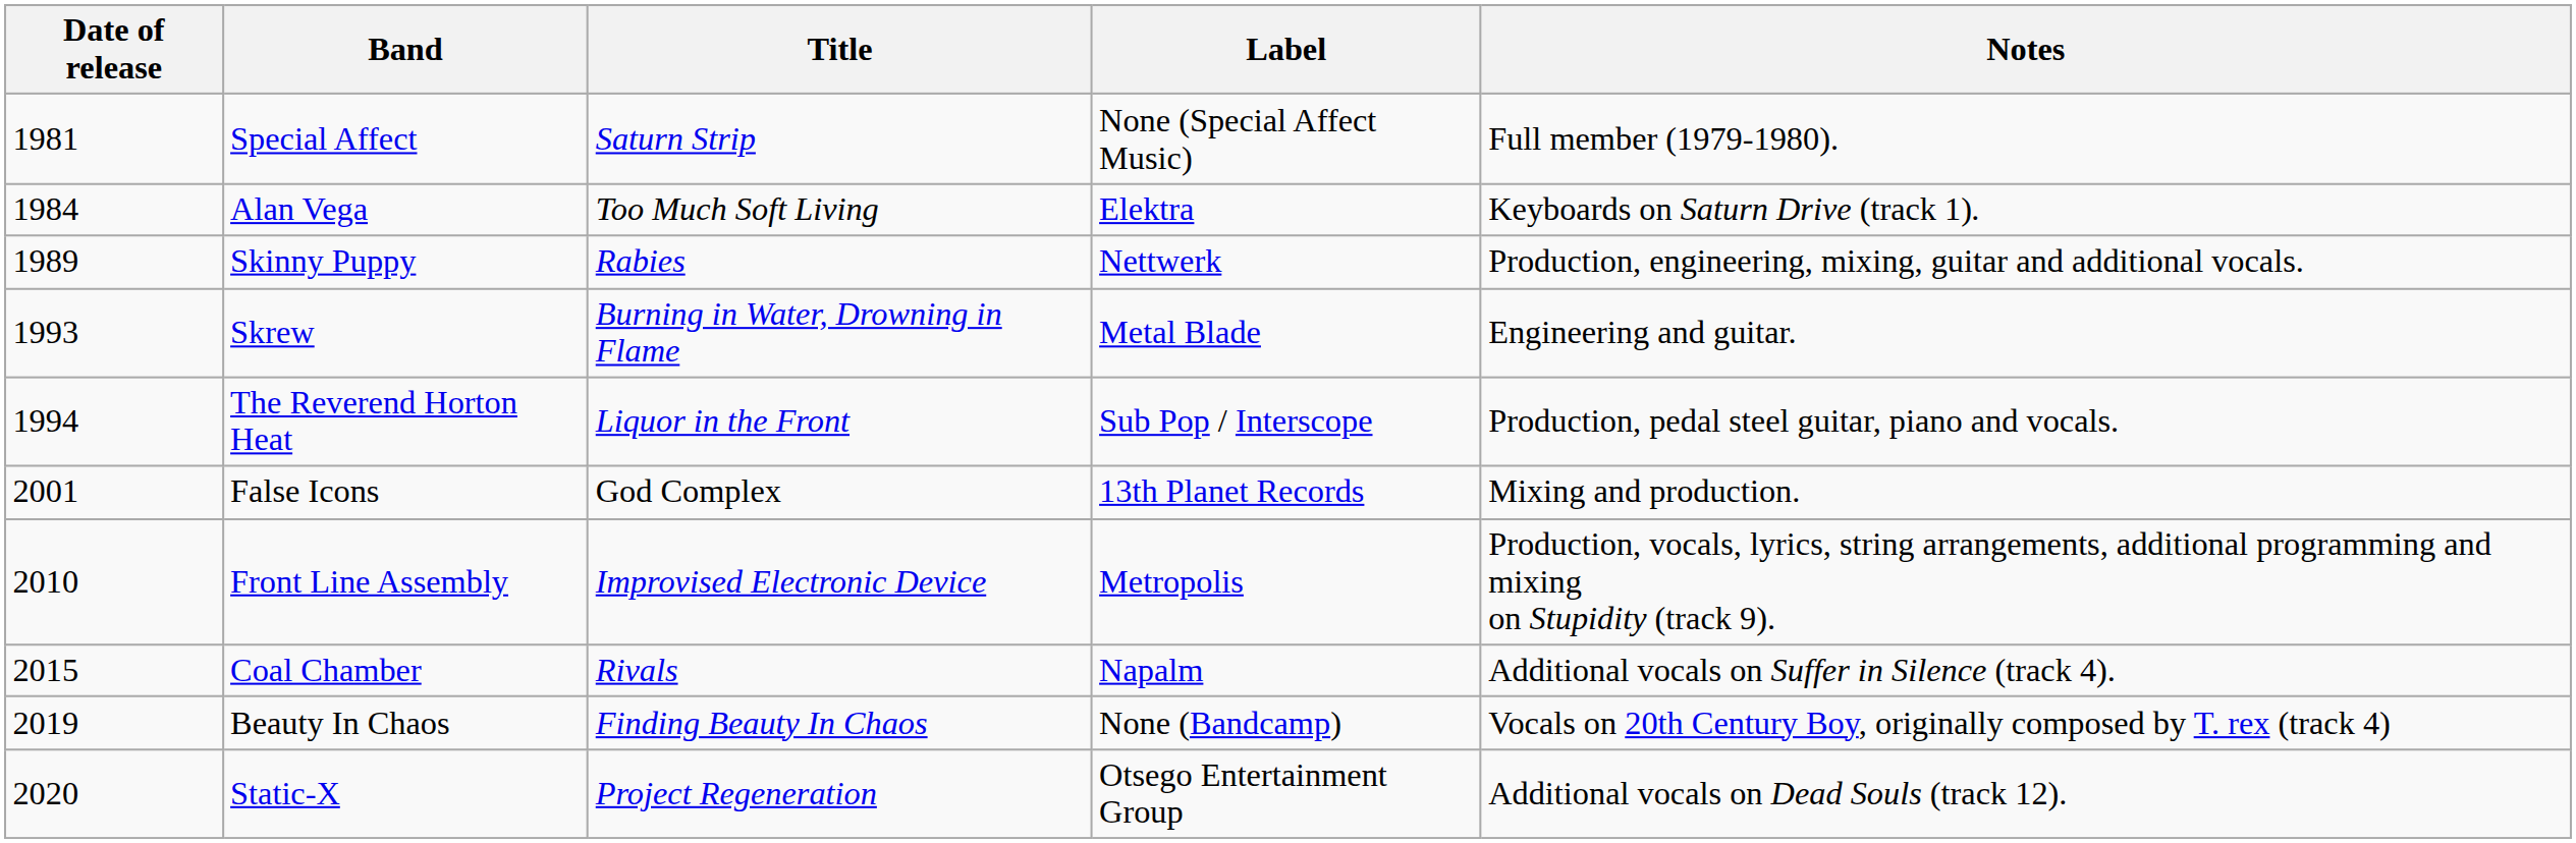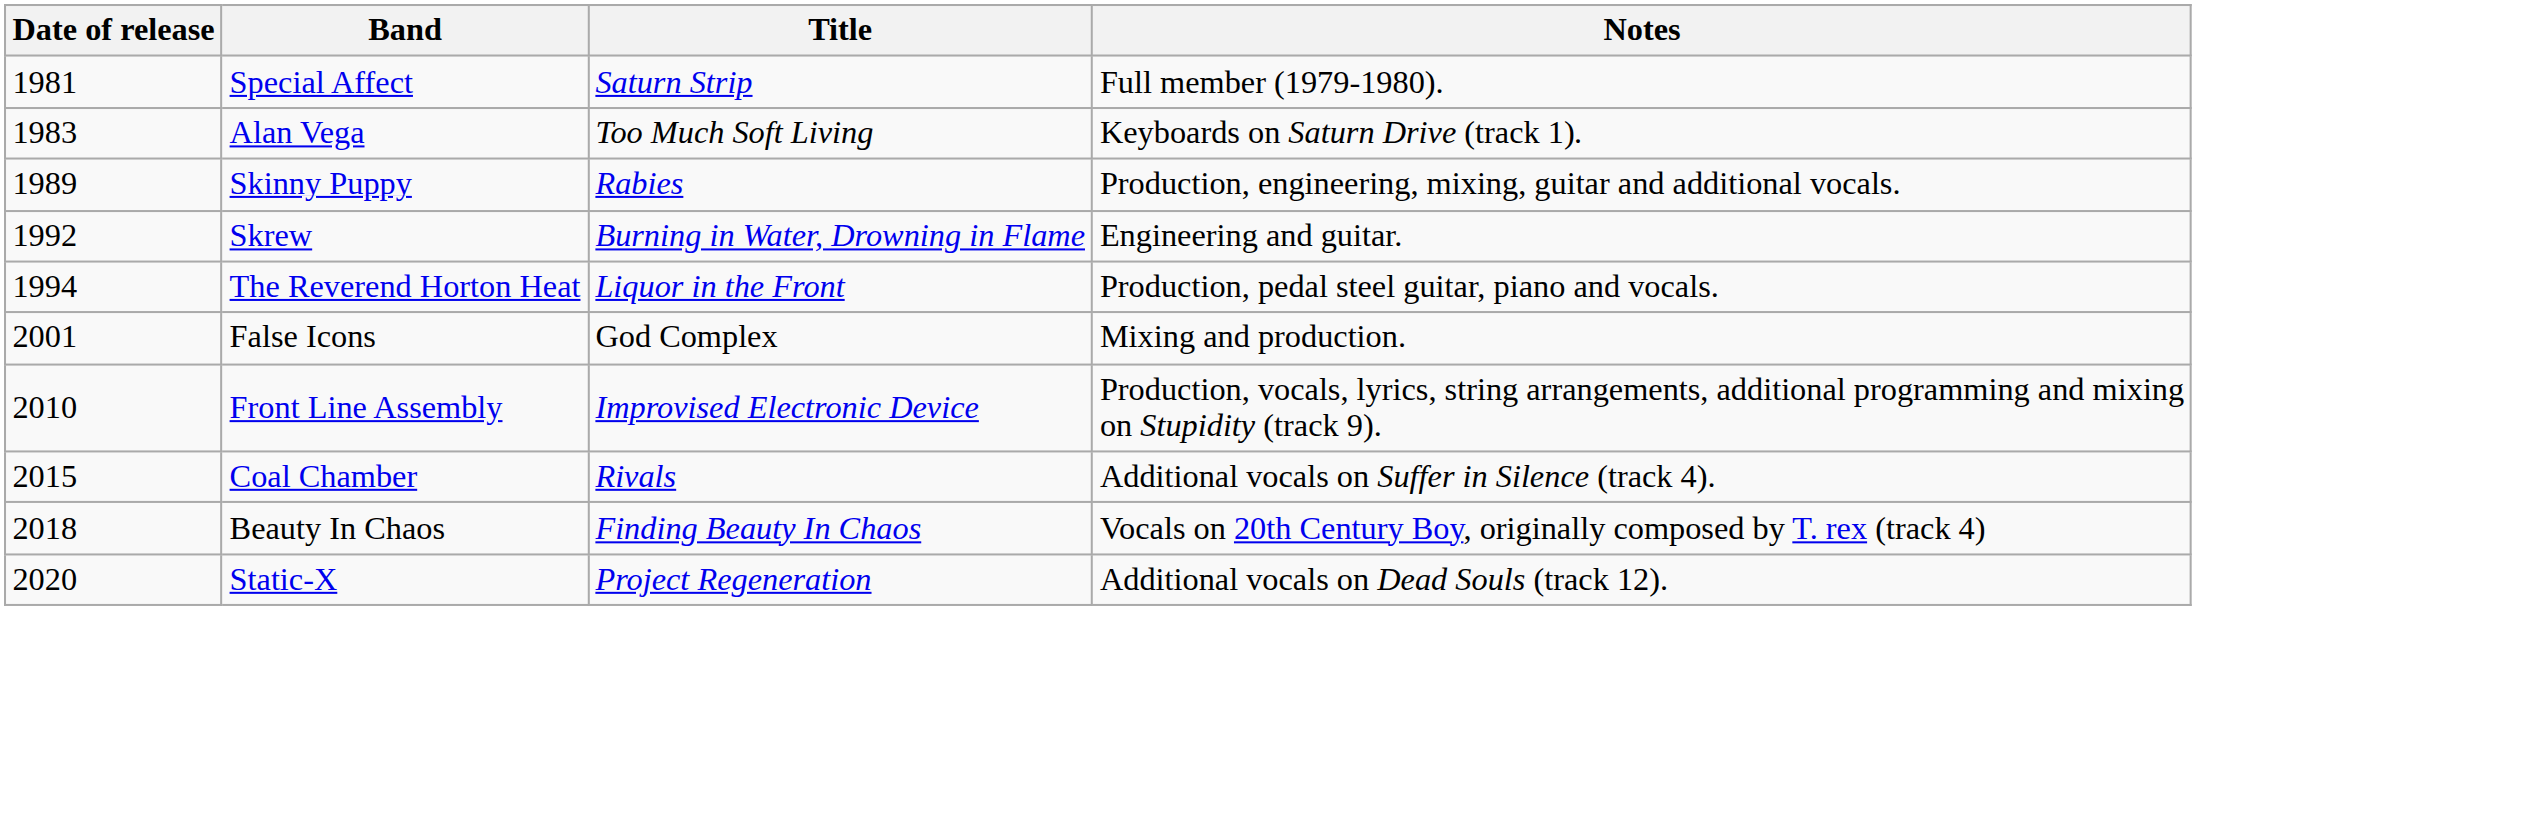- column: Label | None (Special Affect Music) | Elektra | Nettwerk | Metal Blade | Sub Pop / Interscope | 13th Planet Records | Metropolis | Napalm | None (Bandcamp) | Otsego Entertainment Group
Alan Vega | Date of release: 1984 -> 1983
Skrew | Date of release: 1993 -> 1992
Beauty In Chaos | Date of release: 2019 -> 2018
